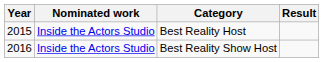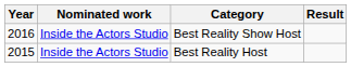rows swapped: Best Reality Host <-> Best Reality Show Host
